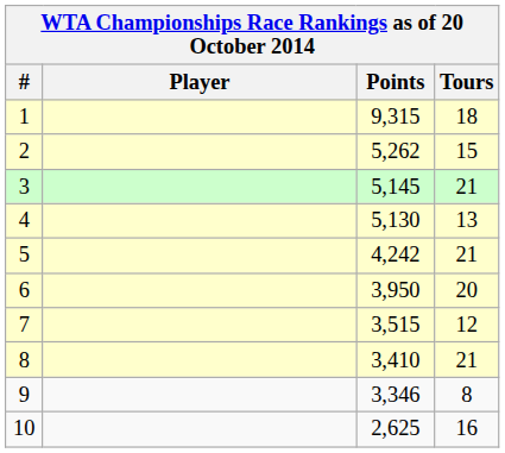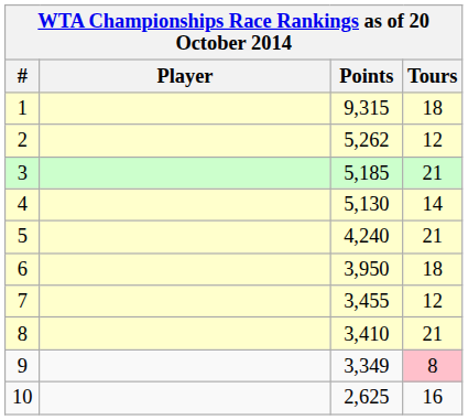2 | Tours: 15 -> 12
3 | Points: 5,145 -> 5,185
4 | Tours: 13 -> 14
5 | Points: 4,242 -> 4,240
6 | Tours: 20 -> 18
7 | Points: 3,515 -> 3,455
9 | Points: 3,346 -> 3,349
9 | Tours: no background -> pink background
